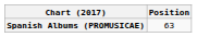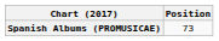Spanish Albums (PROMUSICAE) | Position: 63 -> 73
